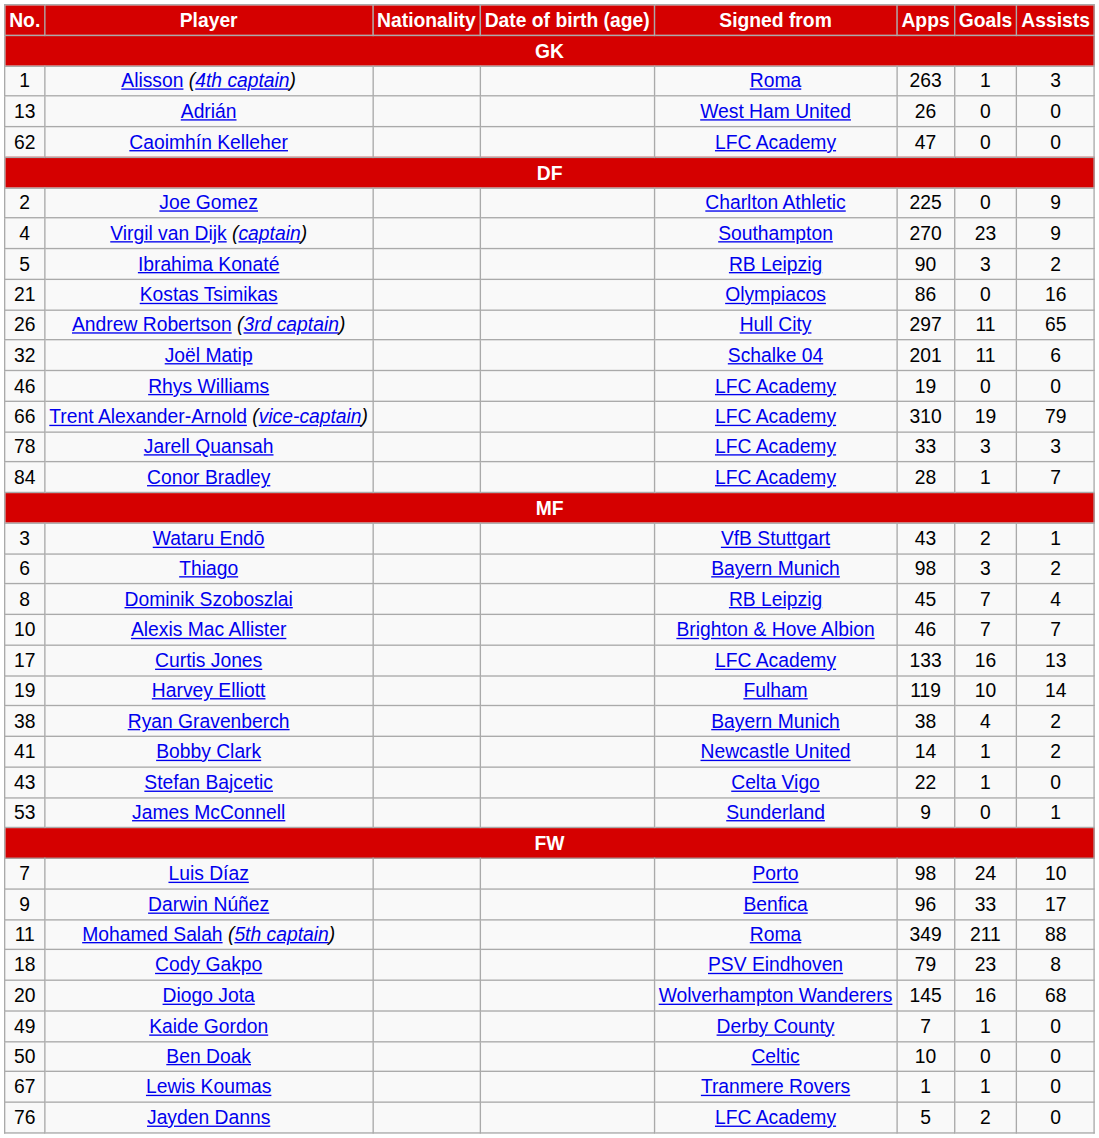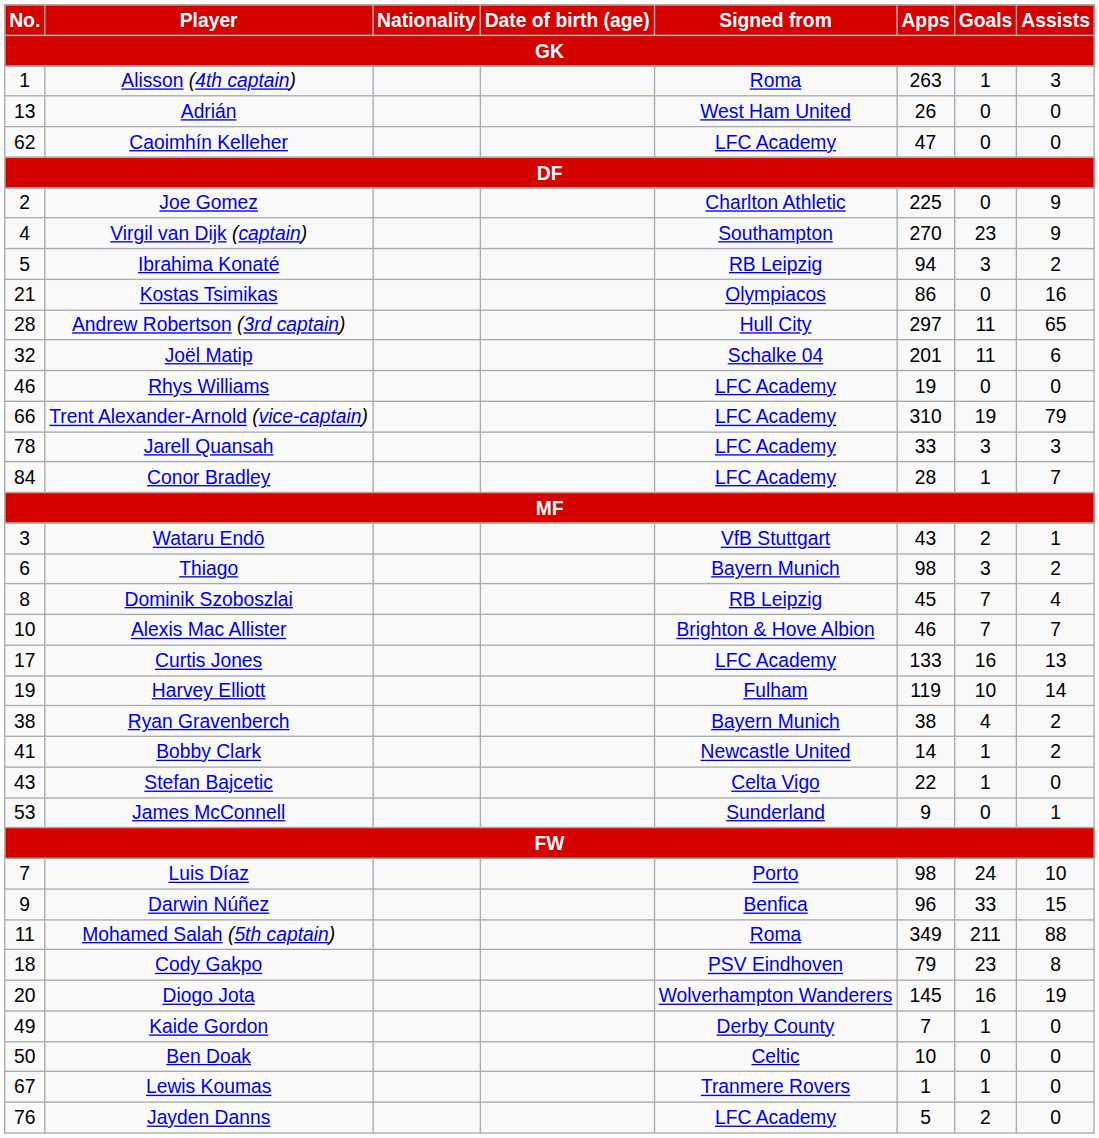Ibrahima Konaté | Apps: 90 -> 94
Andrew Robertson (3rd captain) | No.: 26 -> 28
Darwin Núñez | Assists: 17 -> 15
Diogo Jota | Assists: 68 -> 19
